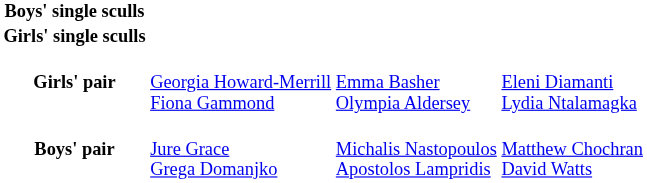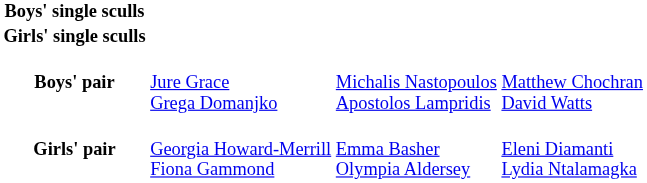rows swapped: Boys' pair <-> Girls' pair
